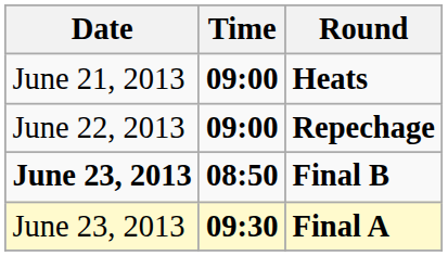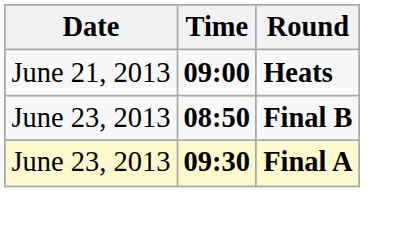- row: June 22, 2013 | 09:00 | Repechage
Final B | Date: bold -> normal
